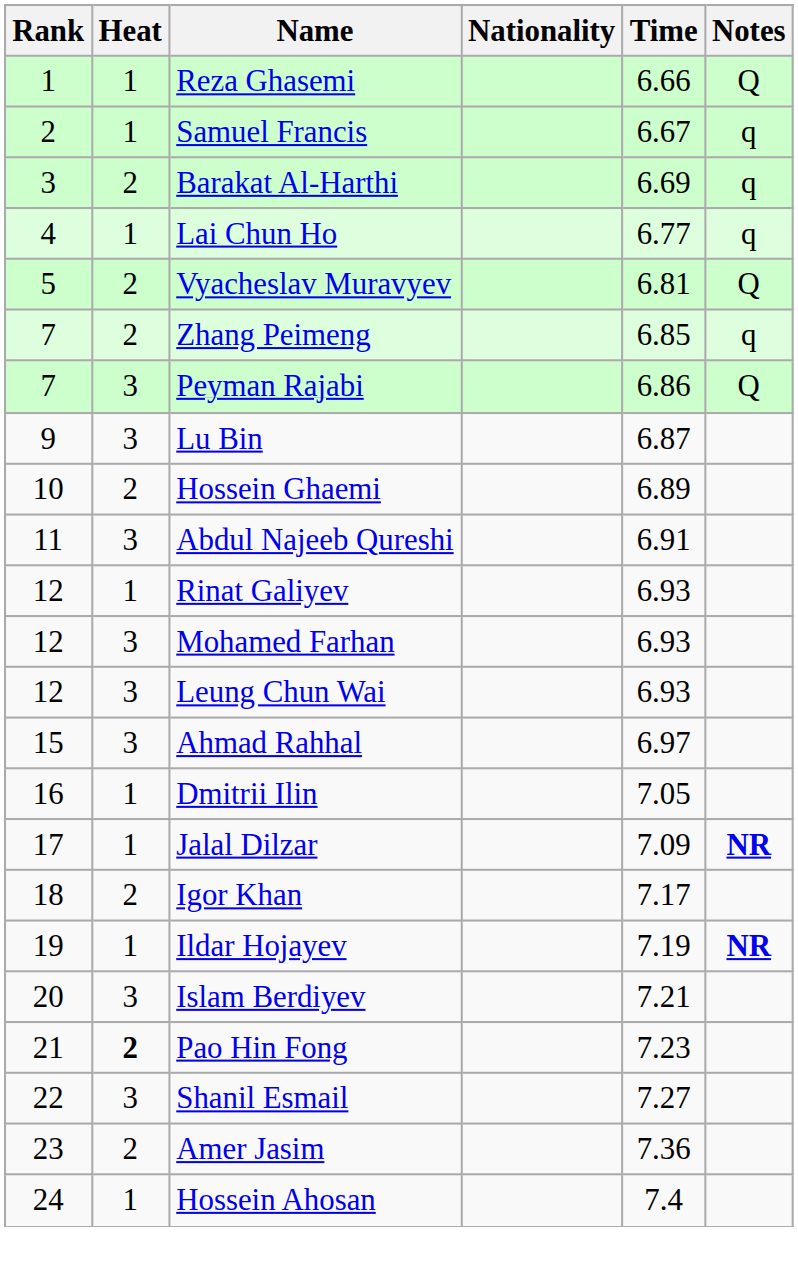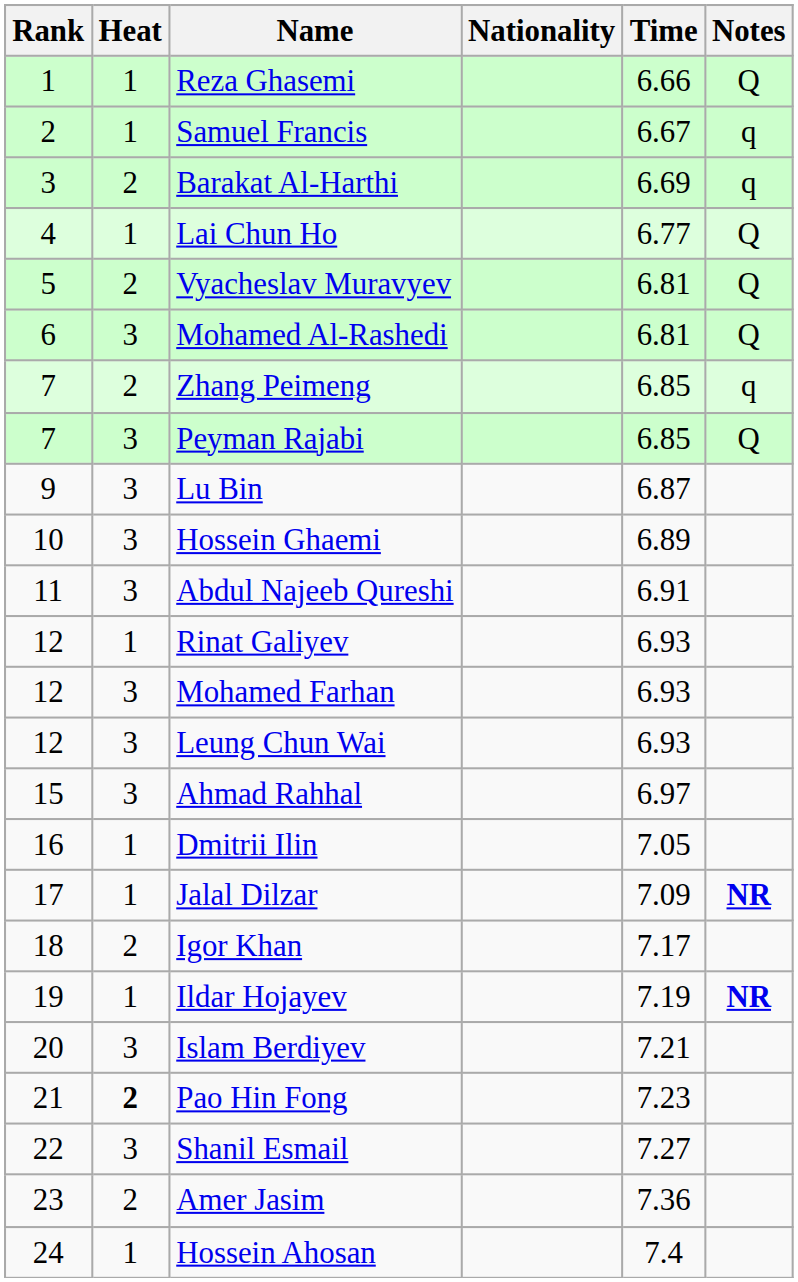Lai Chun Ho | Notes: q -> Q
+ row: 6 | 3 | Mohamed Al-Rashedi | 6.81 | Q
Peyman Rajabi | Time: 6.86 -> 6.85
Hossein Ghaemi | Heat: 2 -> 3
